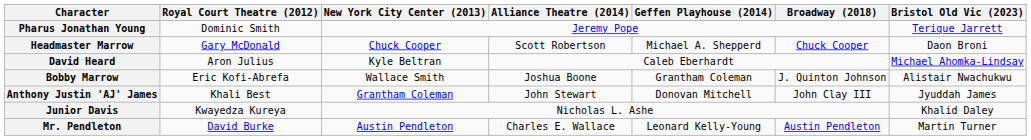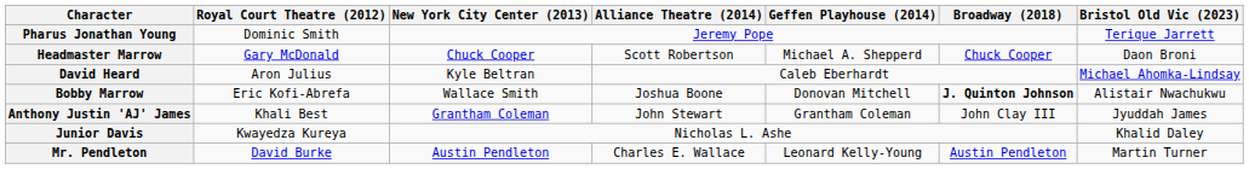Bobby Marrow | Geffen Playhouse (2014): Grantham Coleman -> Donovan Mitchell
Bobby Marrow | Broadway (2018): normal -> bold
Anthony Justin 'AJ' James | Geffen Playhouse (2014): Donovan Mitchell -> Grantham Coleman
